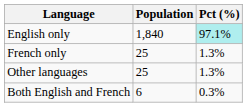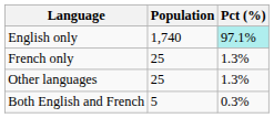English only | Population: 1,840 -> 1,740
Both English and French | Population: 6 -> 5
